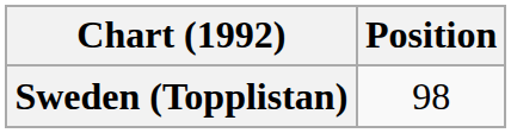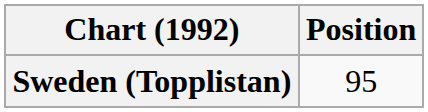Sweden (Topplistan) | Position: 98 -> 95
